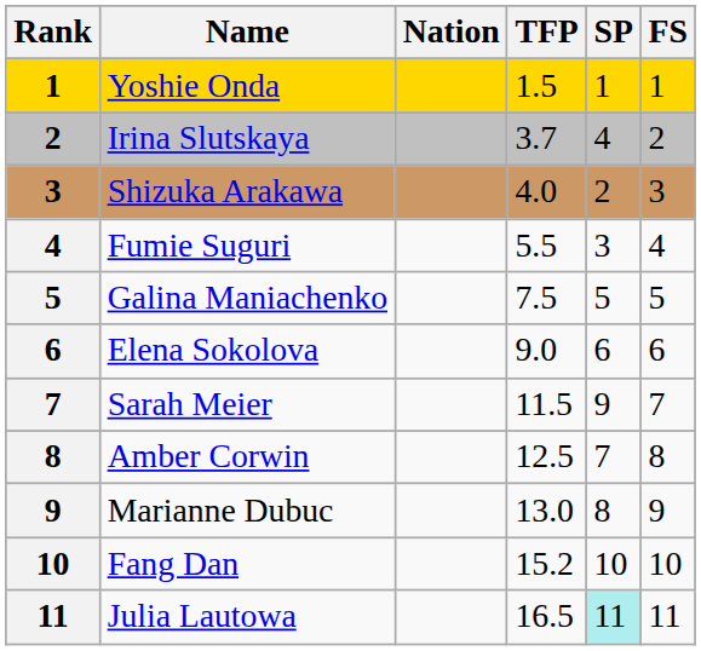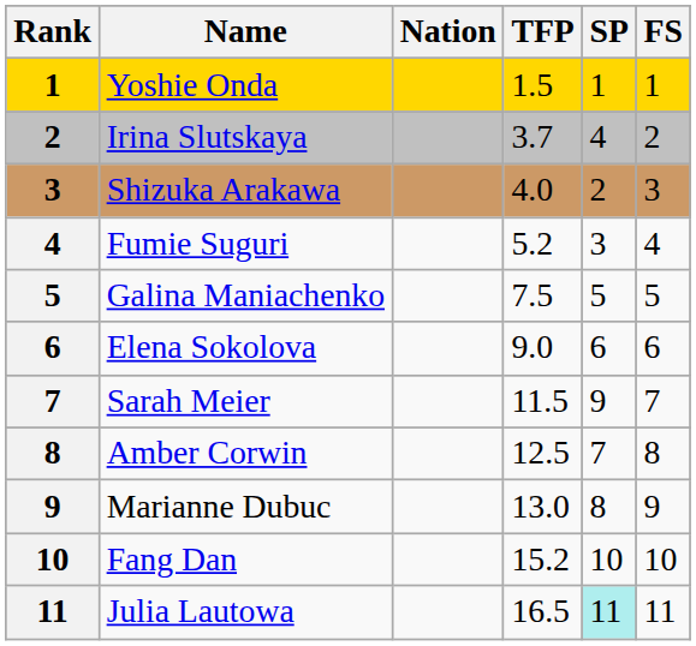Fumie Suguri | TFP: 5.5 -> 5.2
